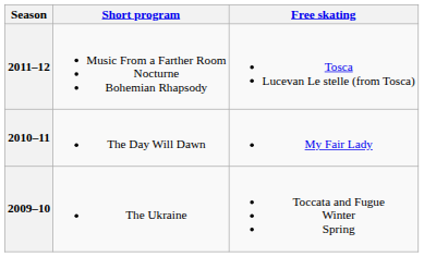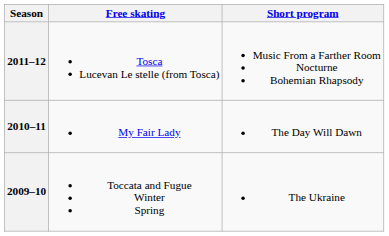columns swapped: Short program <-> Free skating
